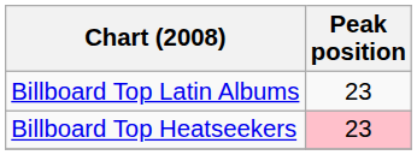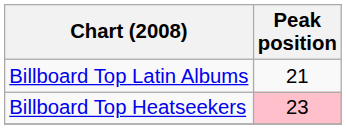Billboard Top Latin Albums | Peak position: 23 -> 21
